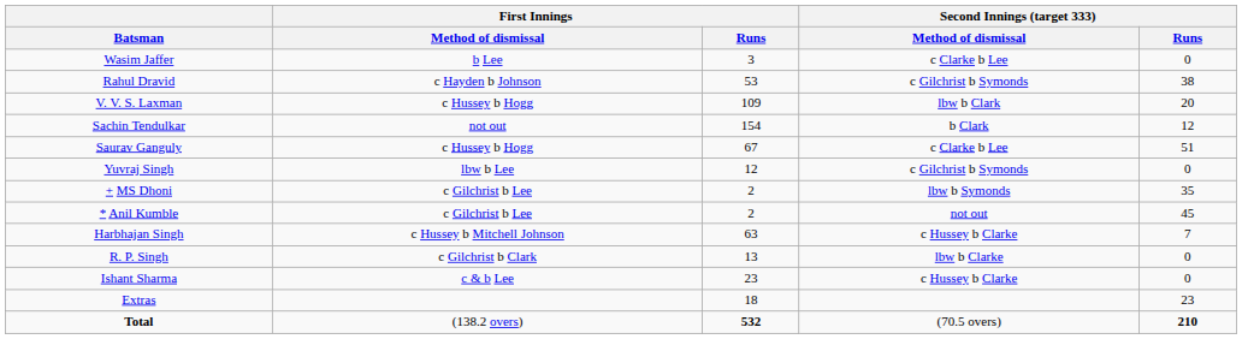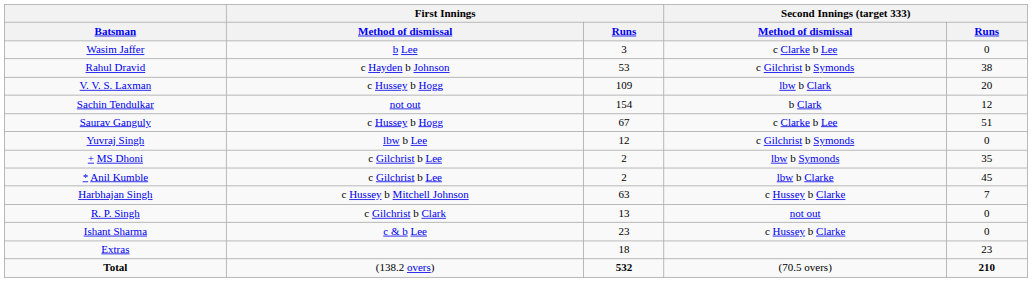* Anil Kumble | Second Innings (target 333) / Method of dismissal: not out -> lbw b Clarke
R. P. Singh | Second Innings (target 333) / Method of dismissal: lbw b Clarke -> not out
